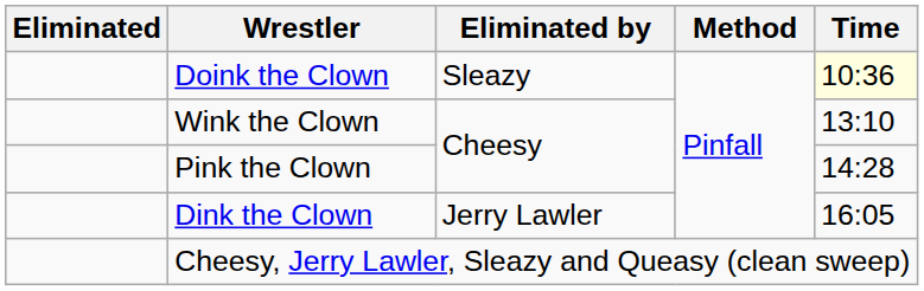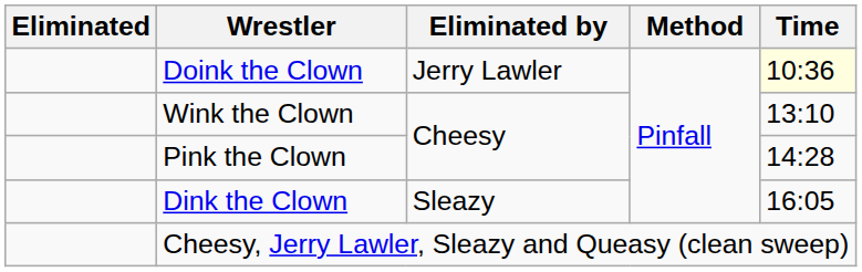Doink the Clown | Eliminated by: Sleazy -> Jerry Lawler
Dink the Clown | Eliminated by: Jerry Lawler -> Sleazy
